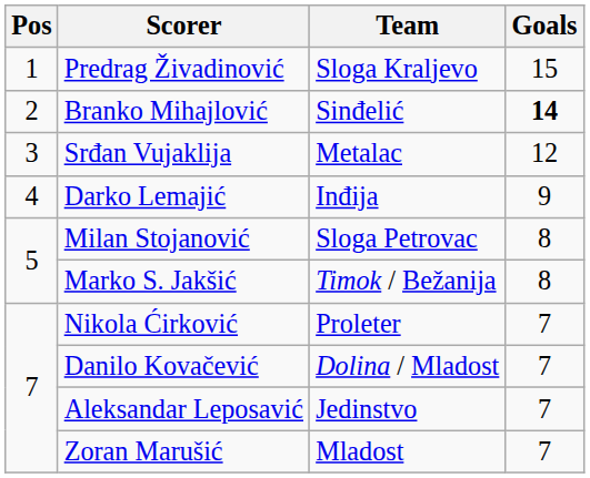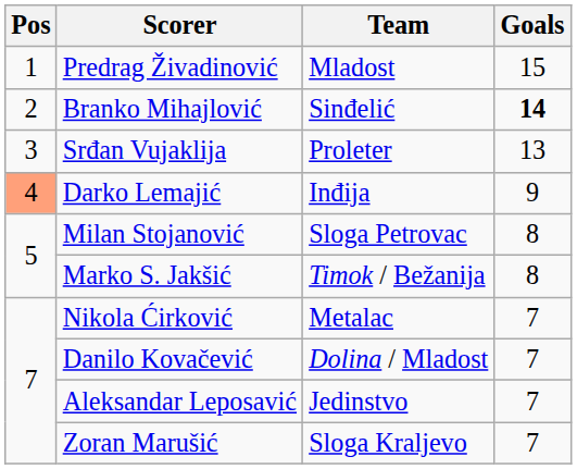Predrag Živadinović | Team: Sloga Kraljevo -> Mladost
Srđan Vujaklija | Team: Metalac -> Proleter
Srđan Vujaklija | Goals: 12 -> 13
Darko Lemajić | Pos: no background -> lightsalmon background
Nikola Ćirković | Team: Proleter -> Metalac
Zoran Marušić | Team: Mladost -> Sloga Kraljevo
